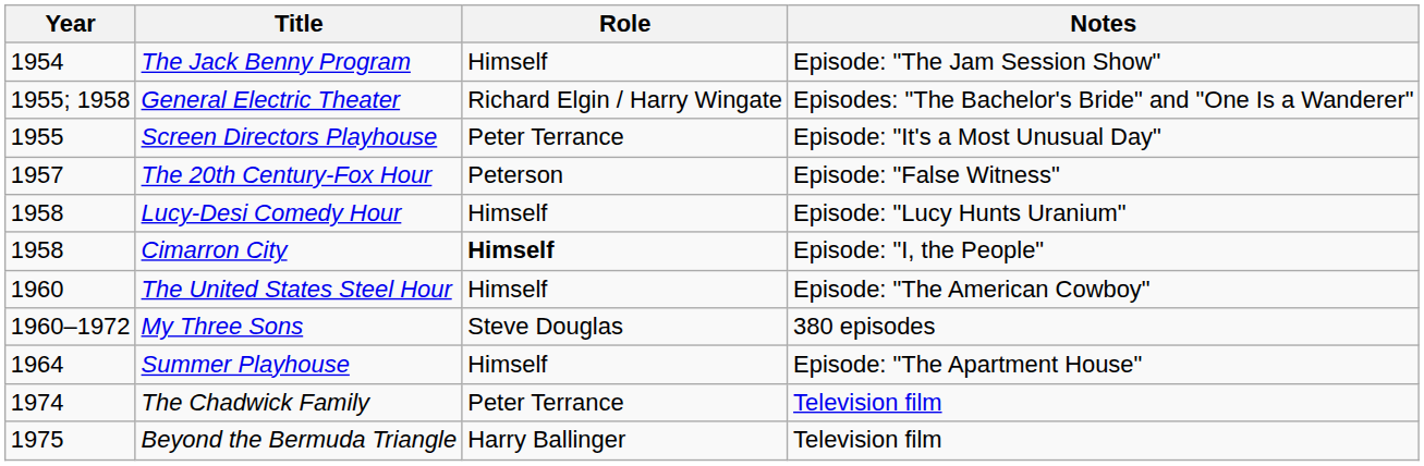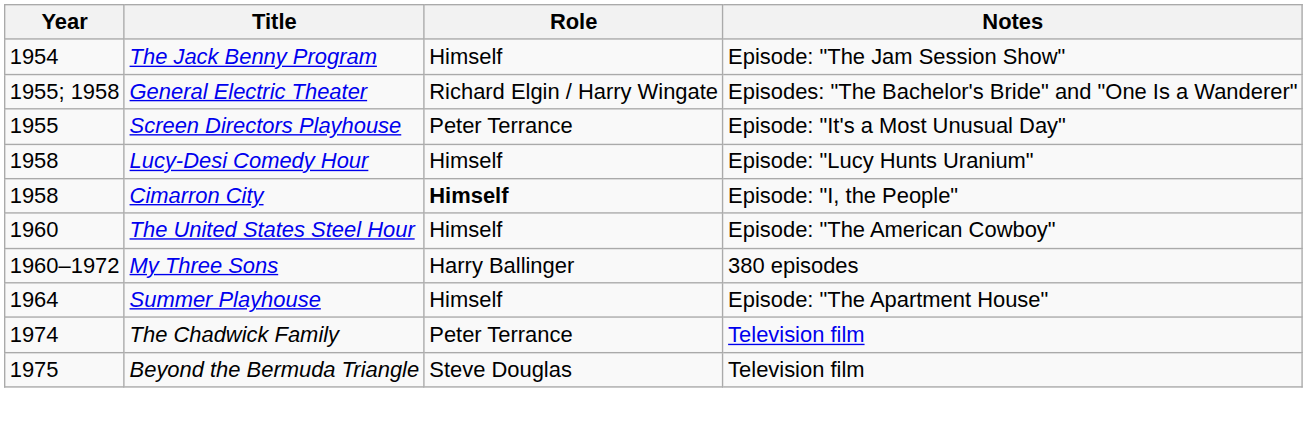- row: 1957 | The 20th Century-Fox Hour | Peterson | Episode: "False Witness"
My Three Sons | Role: Steve Douglas -> Harry Ballinger
Beyond the Bermuda Triangle | Role: Harry Ballinger -> Steve Douglas
